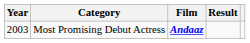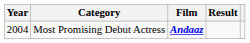Most Promising Debut Actress | Year: 2003 -> 2004
